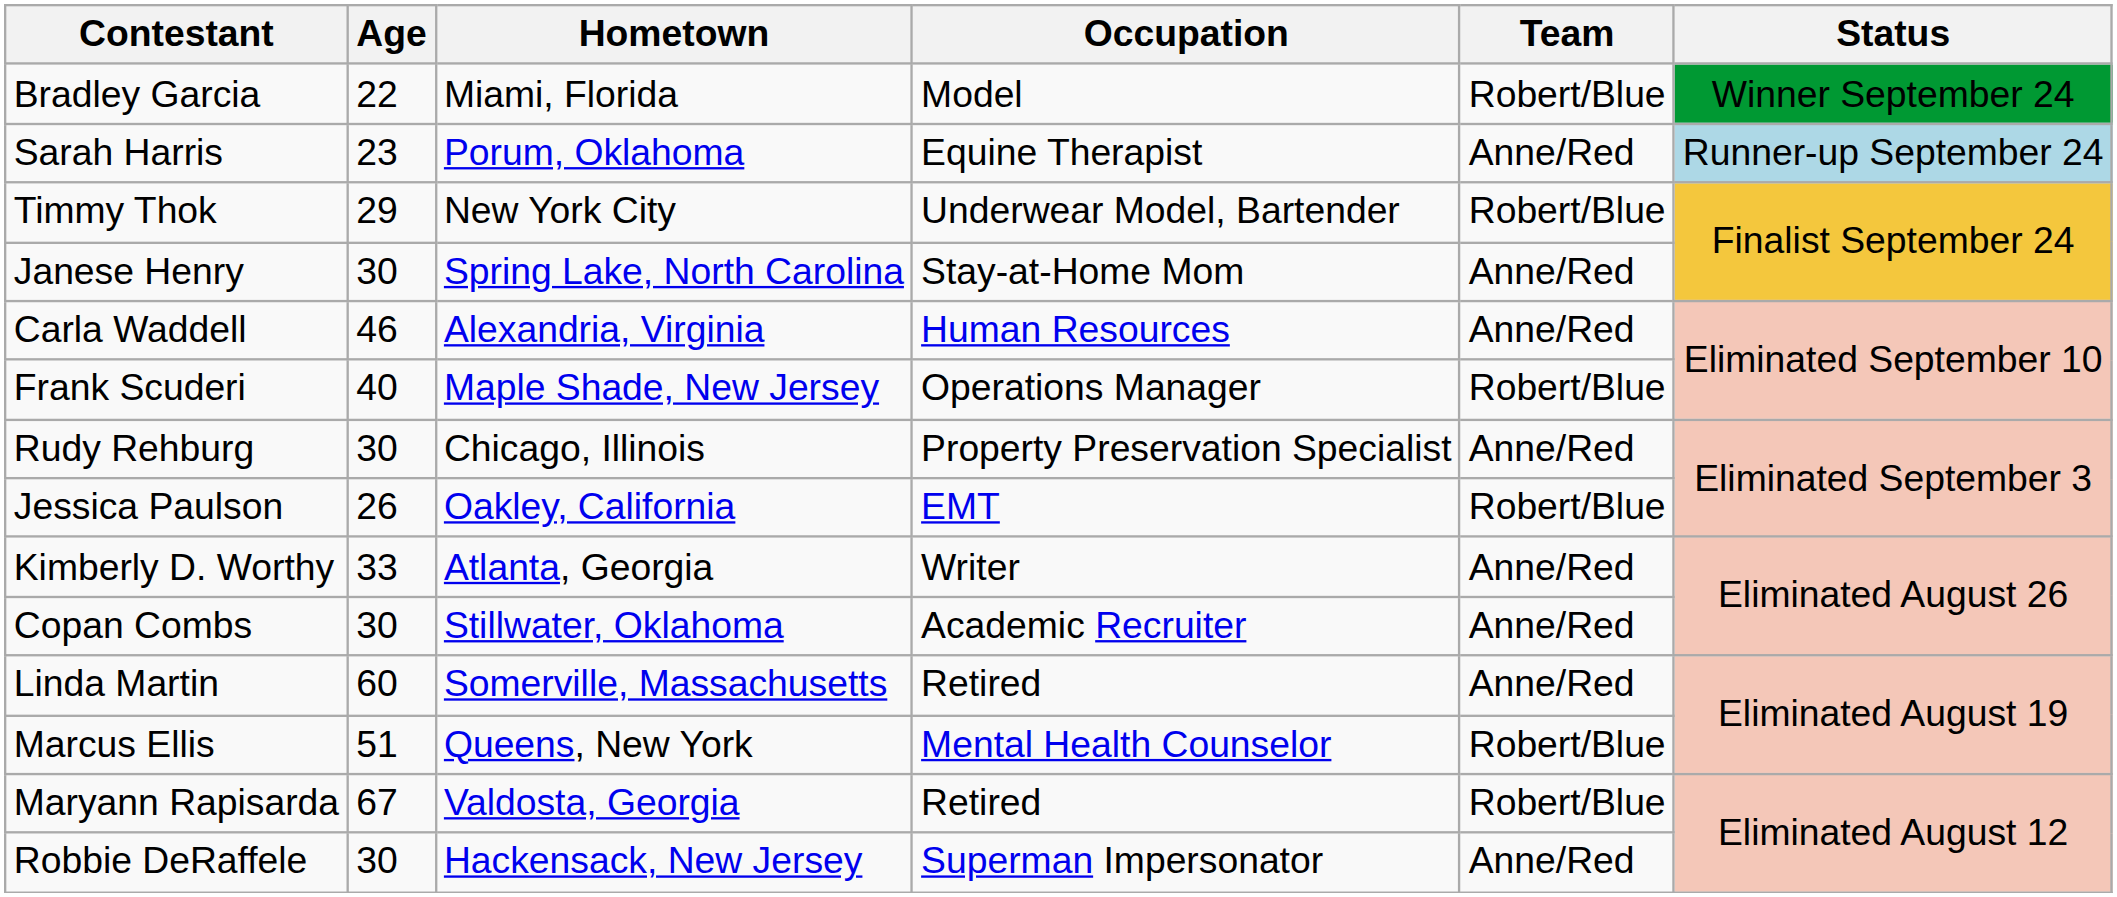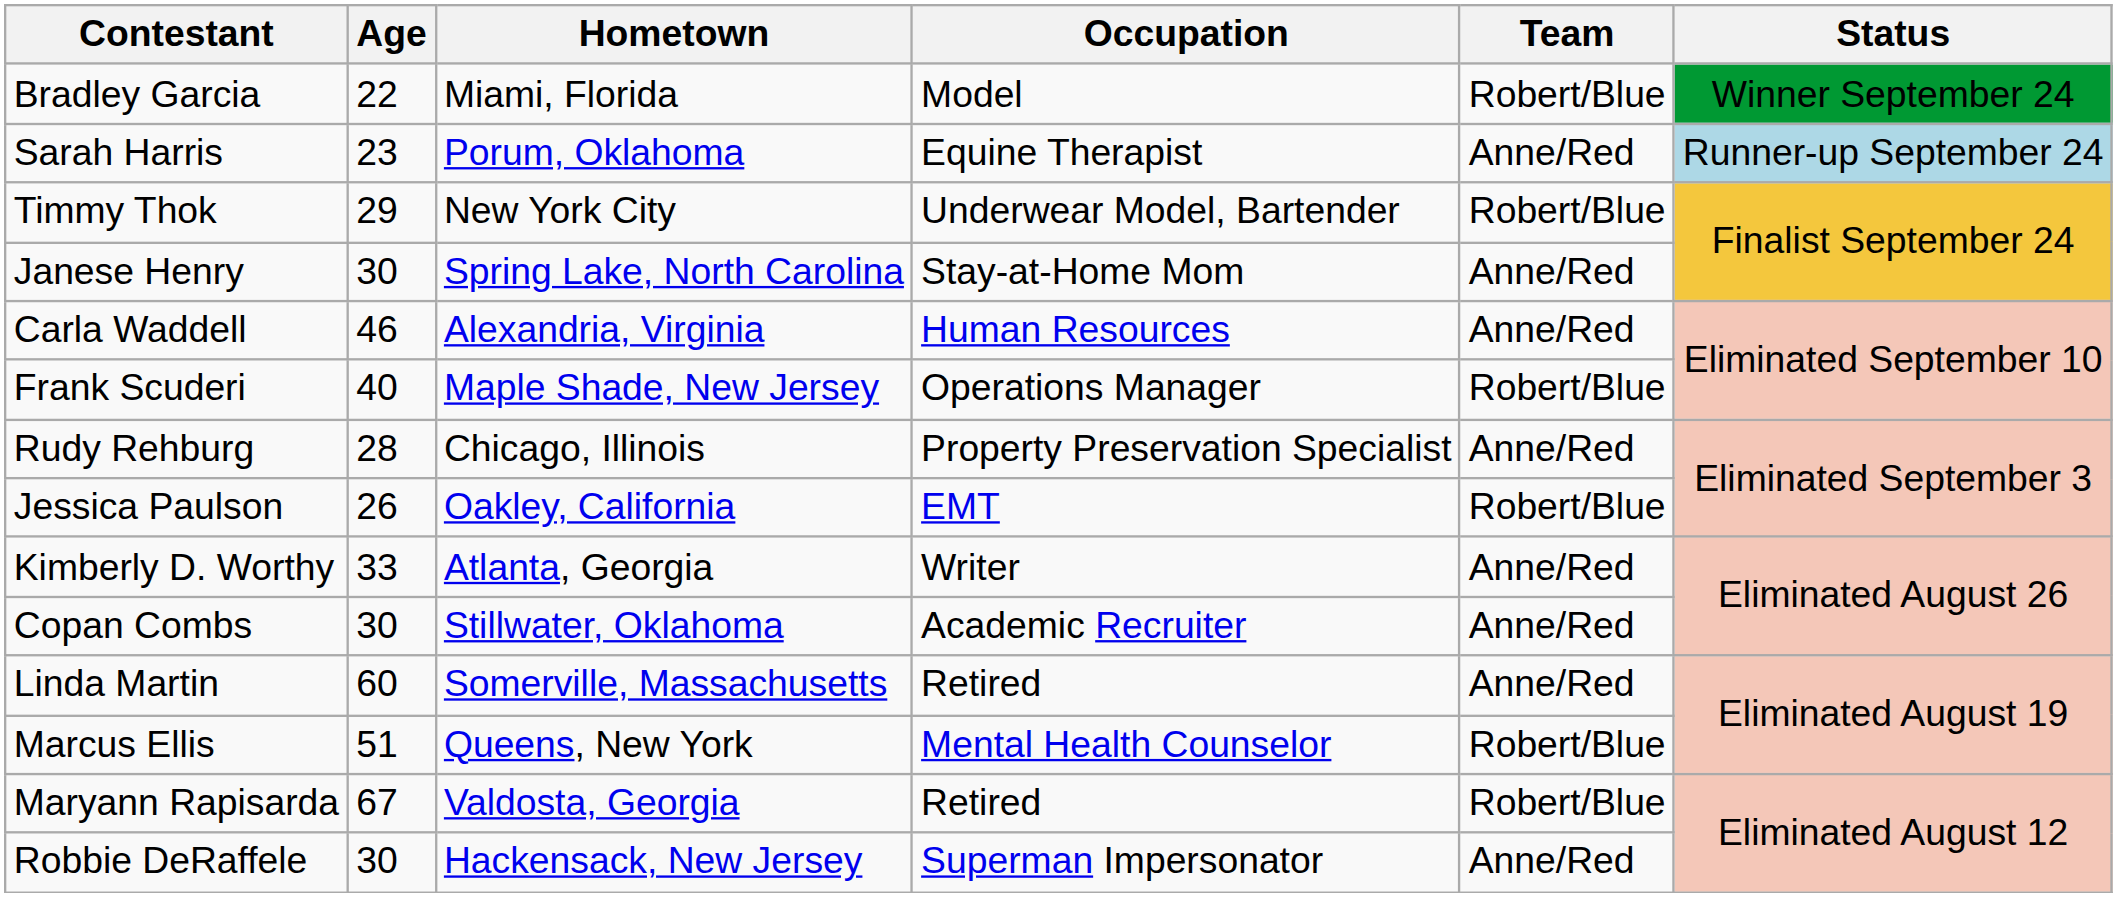Rudy Rehburg | Age: 30 -> 28
